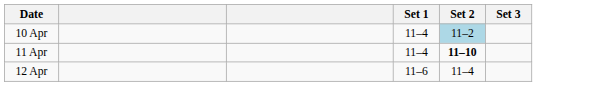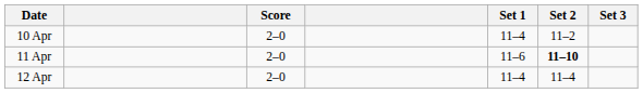+ column: Score | 2–0 | 2–0 | 2–0
10 Apr | Set 2: lightblue background -> no background
11 Apr | Set 1: 11–4 -> 11–6
12 Apr | Set 1: 11–6 -> 11–4
